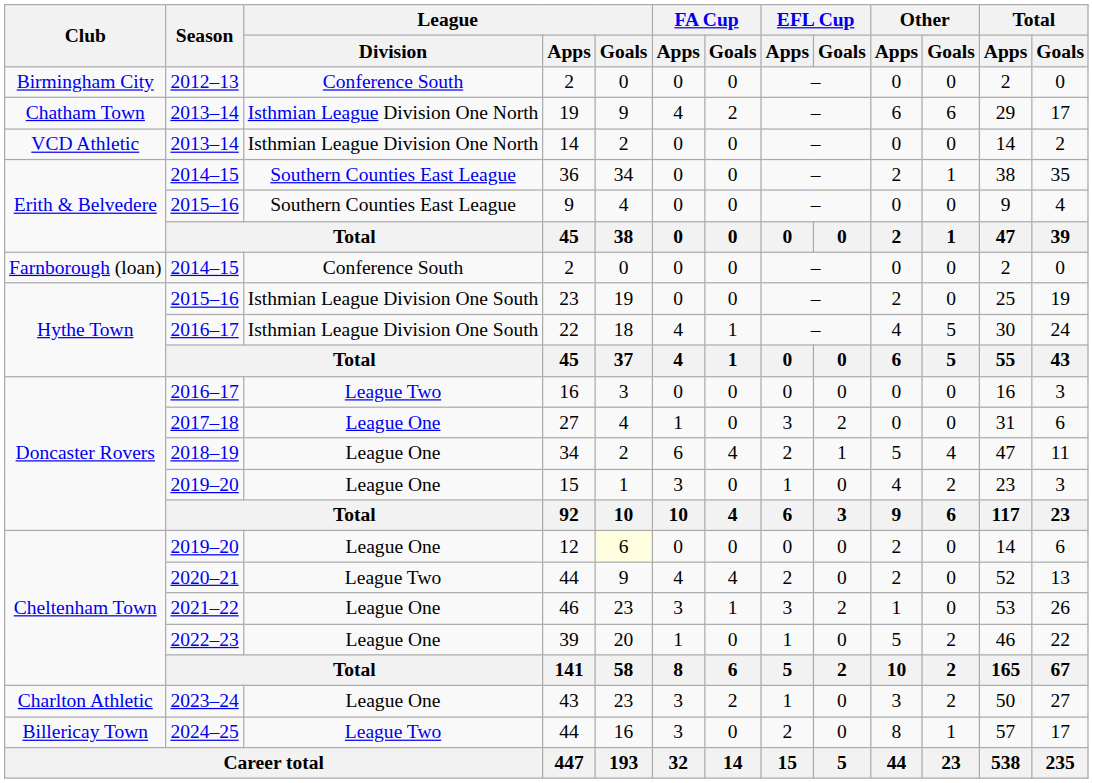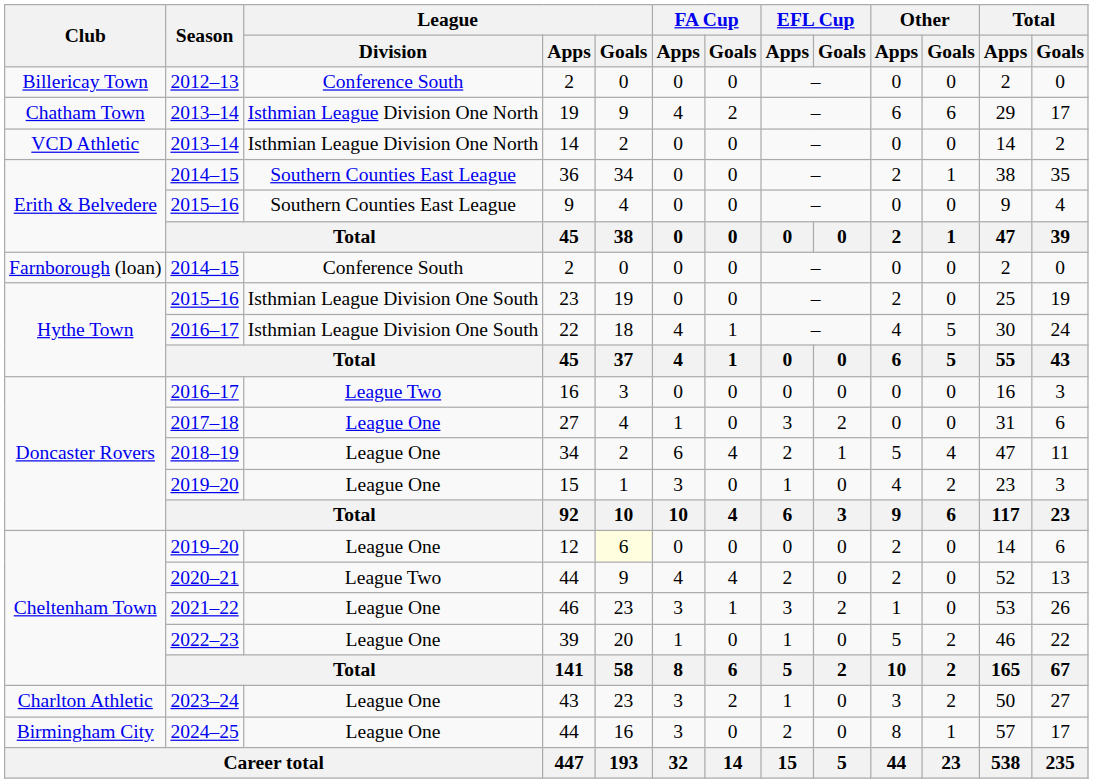2012–13 / 2 | Club: Birmingham City -> Billericay Town
2024–25 / 44 | Club: Billericay Town -> Birmingham City
2024–25 / 44 | League / Division: League Two -> League One
